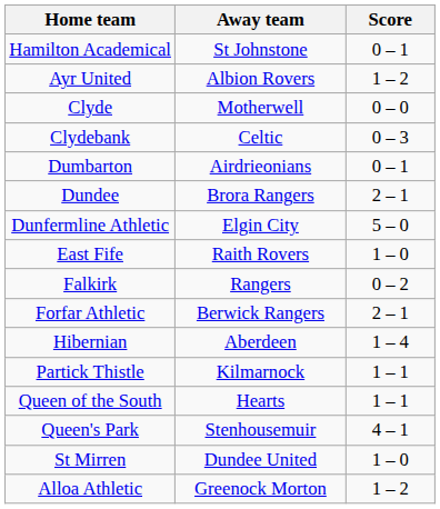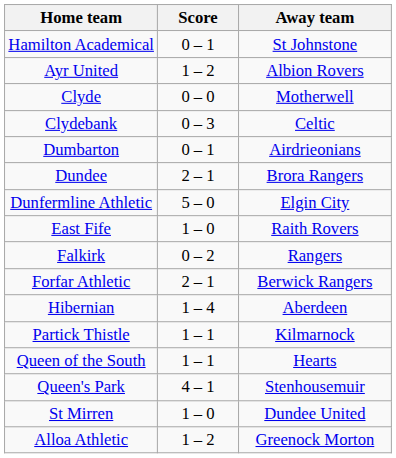columns swapped: Score <-> Away team
